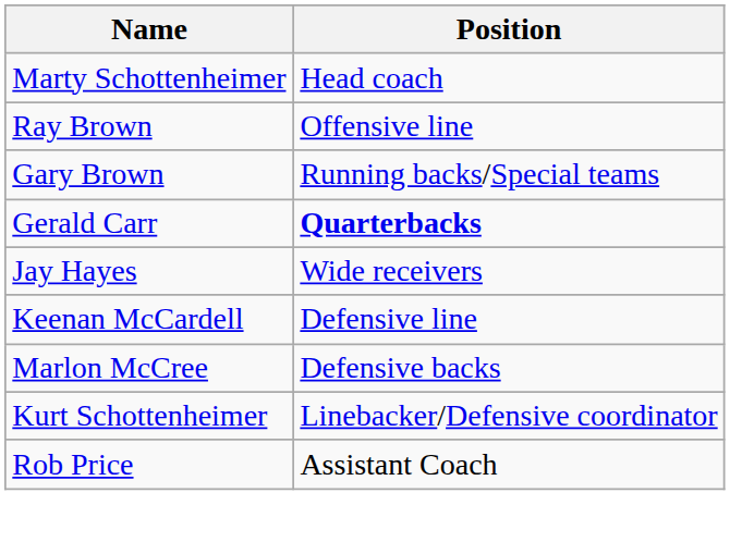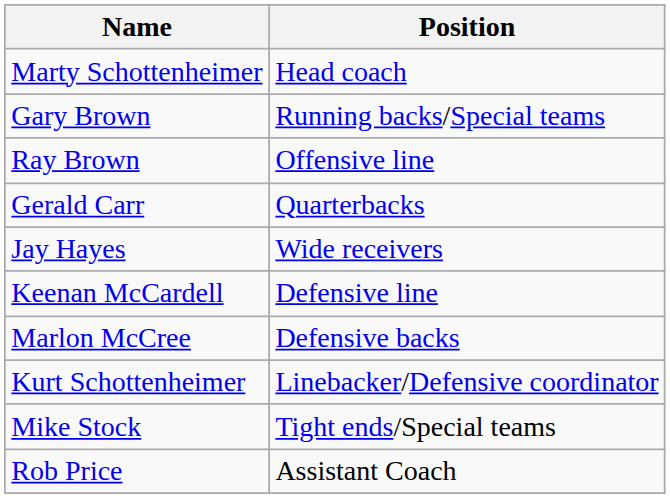rows swapped: Gary Brown <-> Ray Brown
Gerald Carr | Position: bold -> normal
+ row: Mike Stock | Tight ends/Special teams
